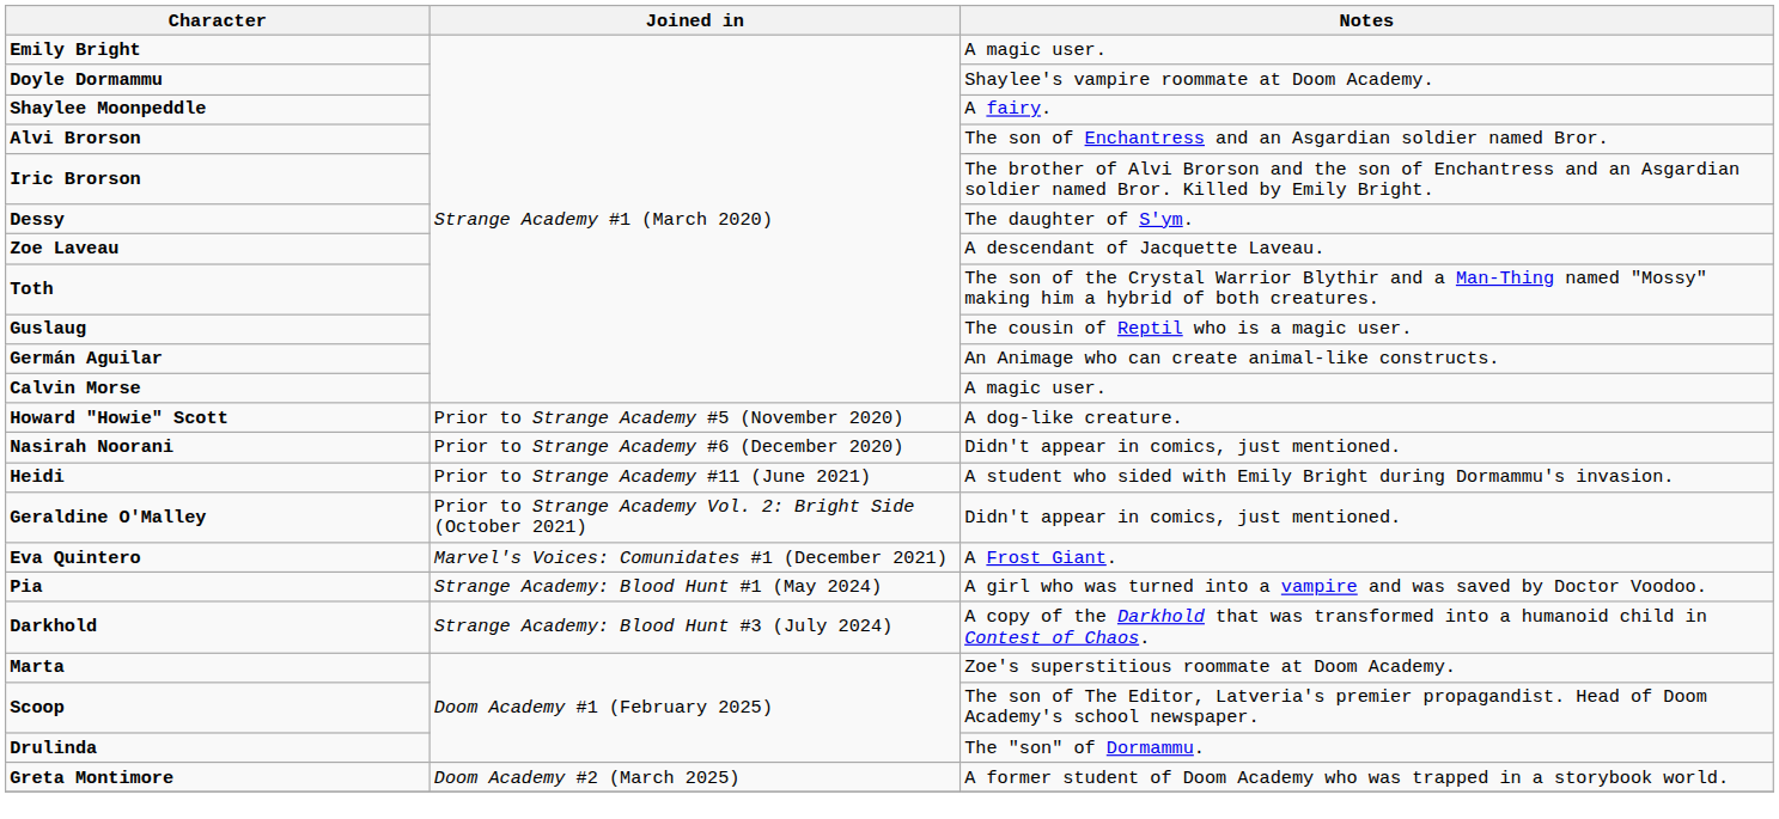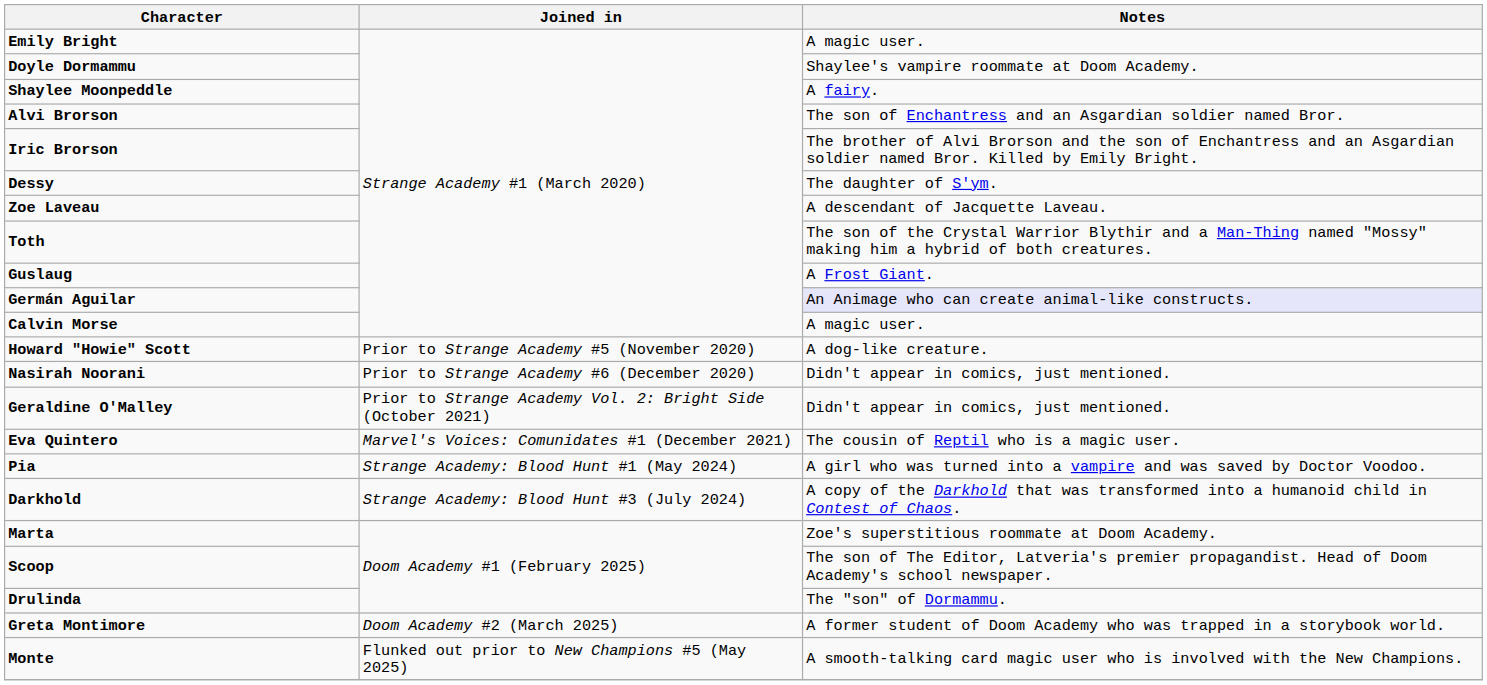Guslaug | Notes: The cousin of Reptil who is a magic user. -> A Frost Giant.
Germán Aguilar | Notes: no background -> lavender background
- row: Heidi | Prior to Strange Academy #11 (June 2021) | A student who sided with Emily Bright during Dormammu's invasion.
Eva Quintero | Notes: A Frost Giant. -> The cousin of Reptil who is a magic user.
+ row: Monte | Flunked out prior to New Champions #5 (May 2025) | A smooth-talking card magic user who is involved with the New Champions.
